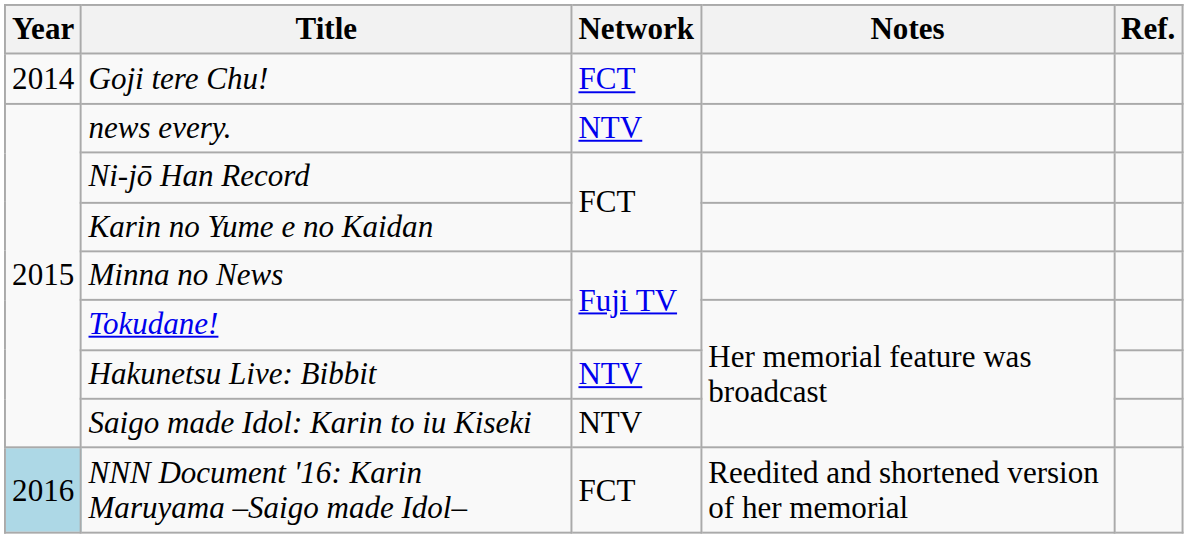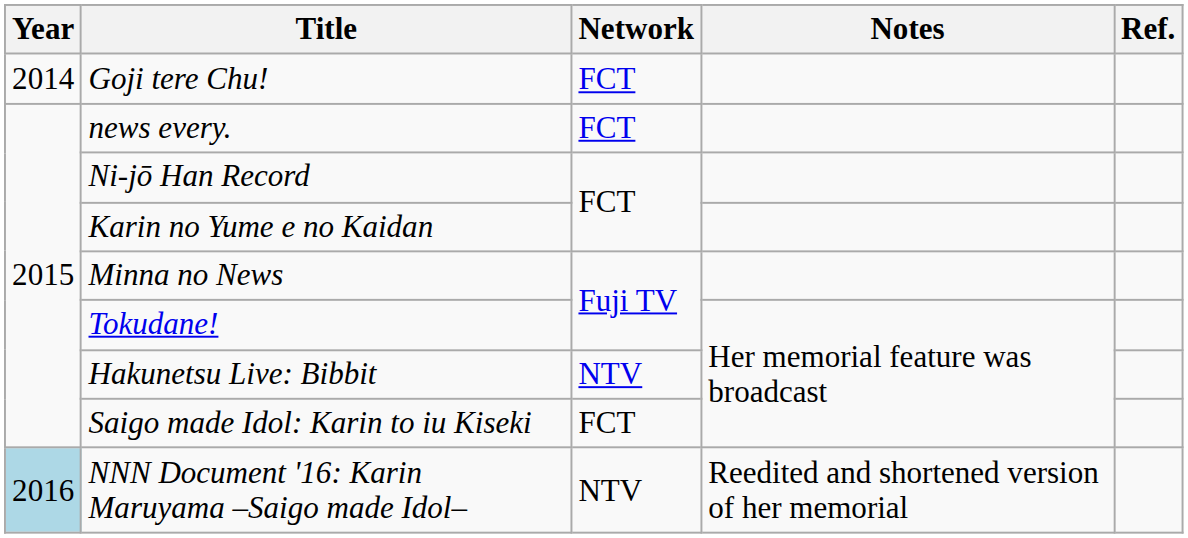news every. | Network: NTV -> FCT
Saigo made Idol: Karin to iu Kiseki | Network: NTV -> FCT
NNN Document '16: Karin Maruyama –Saigo made Idol– | Network: FCT -> NTV
